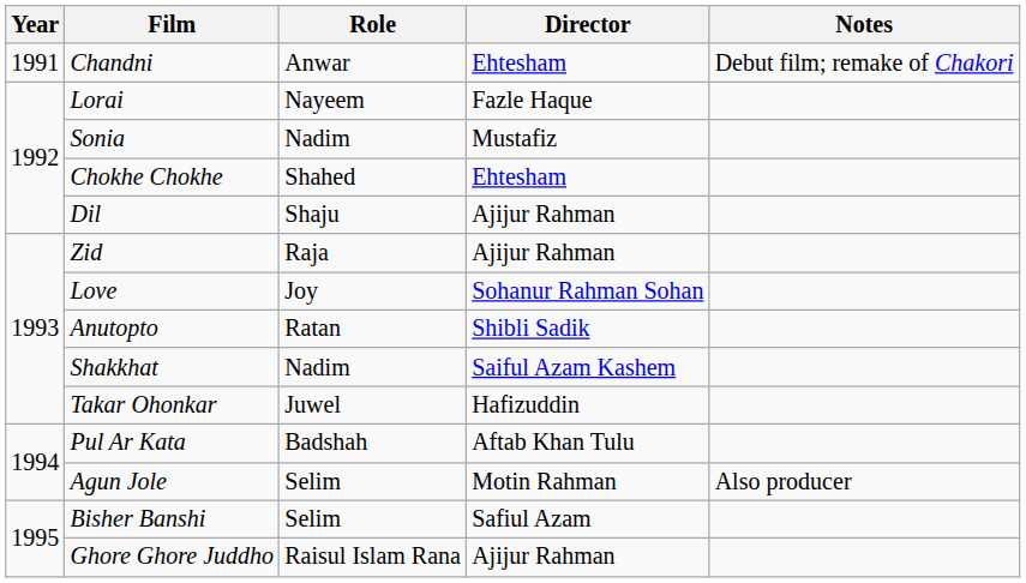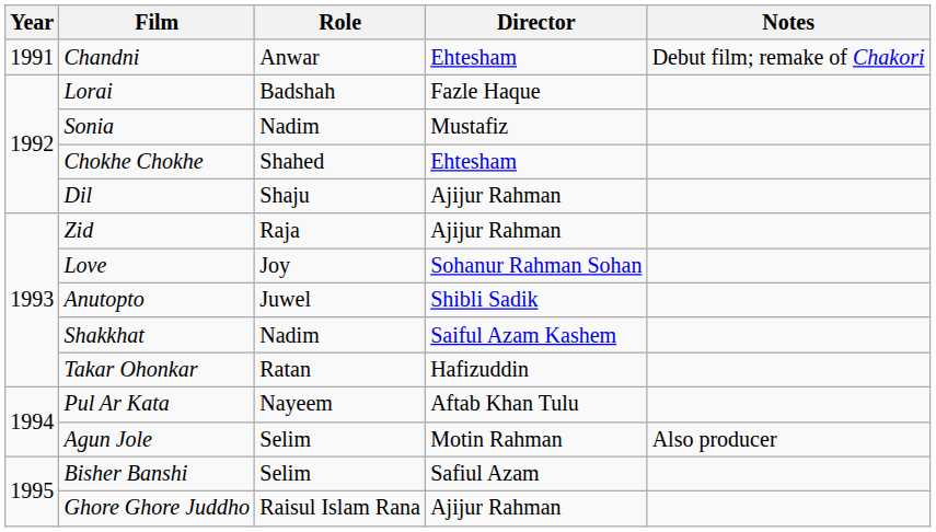Lorai | Role: Nayeem -> Badshah
Anutopto | Role: Ratan -> Juwel
Takar Ohonkar | Role: Juwel -> Ratan
Pul Ar Kata | Role: Badshah -> Nayeem
